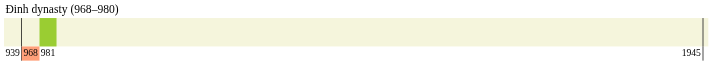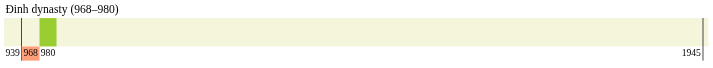939 | column 3: 981 -> 980
